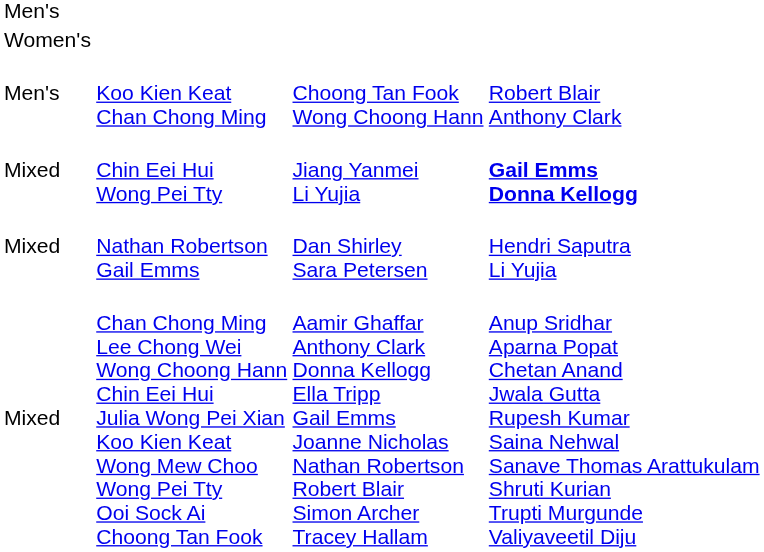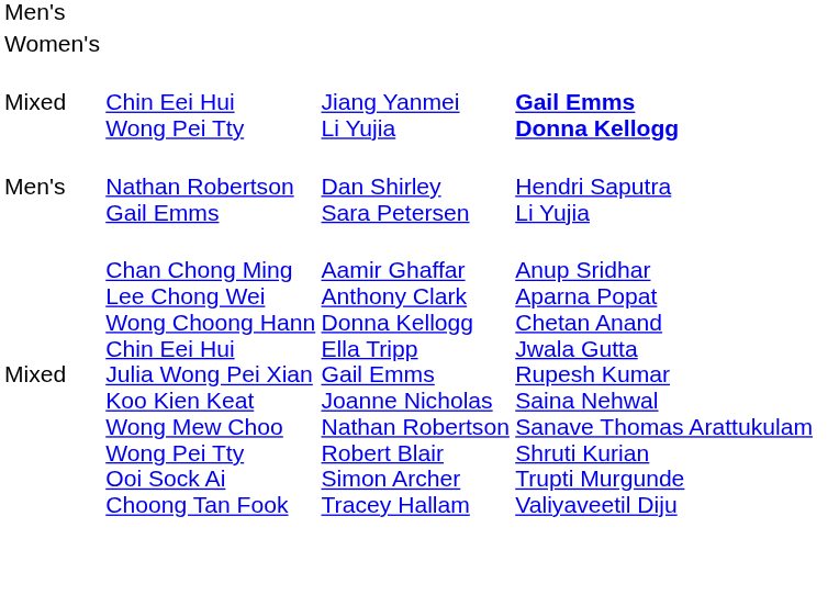- row: Men's | Koo Kien Keat Chan Chong Ming | Choong Tan Fook Wong Choong Hann | Robert Blair Anthony Clark
Nathan Robertson Gail Emms | column 1: Mixed -> Men's
